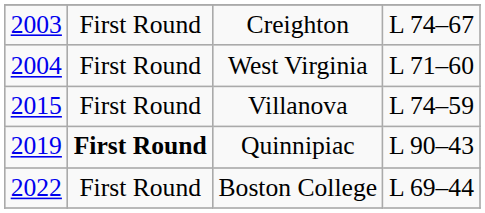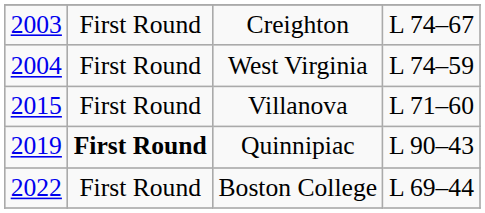West Virginia | column 4: L 71–60 -> L 74–59
Villanova | column 4: L 74–59 -> L 71–60
